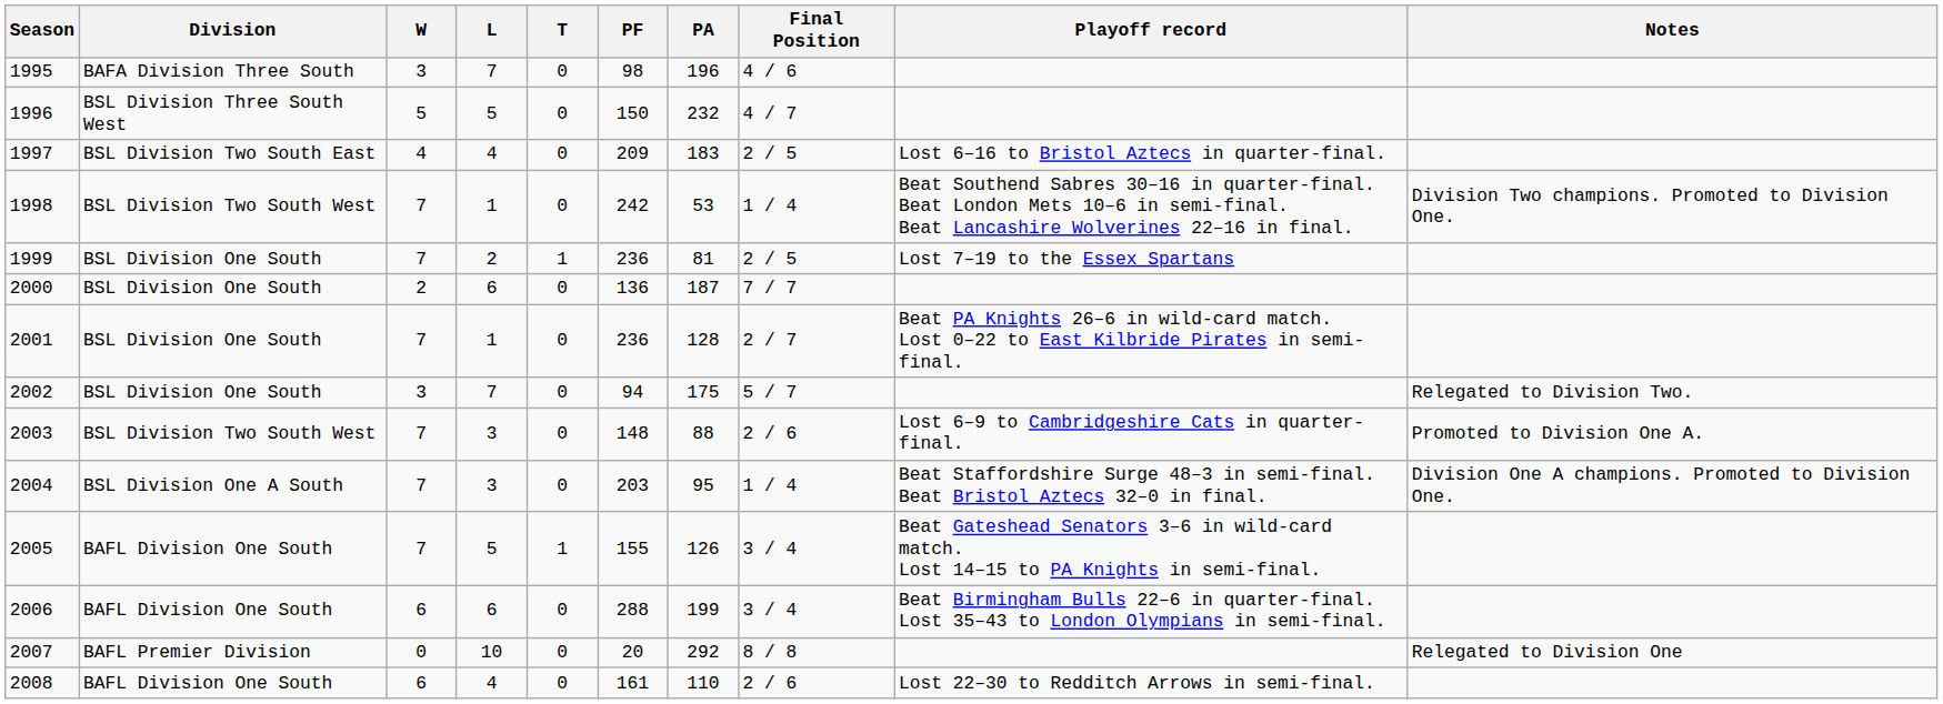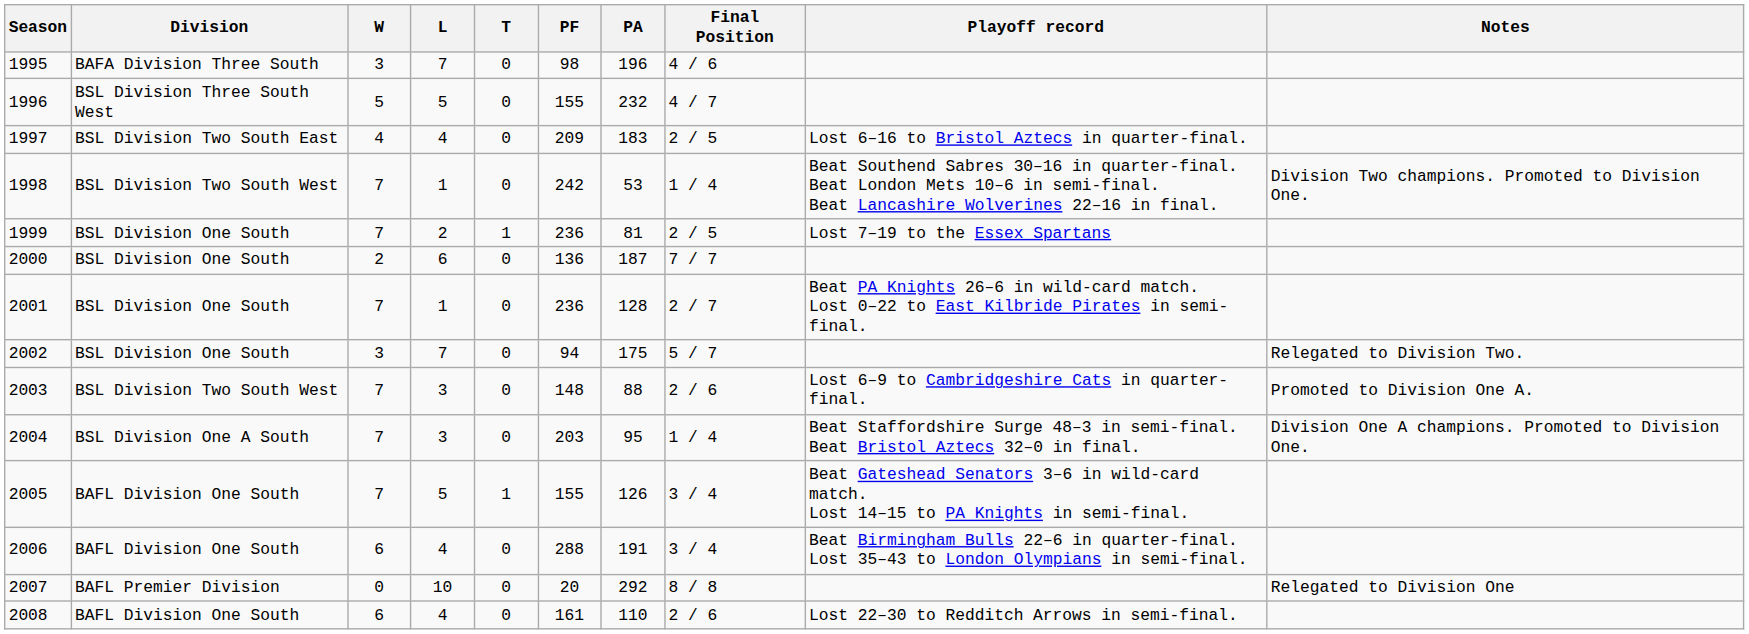1996 | PF: 150 -> 155
2006 | L: 6 -> 4
2006 | PA: 199 -> 191
